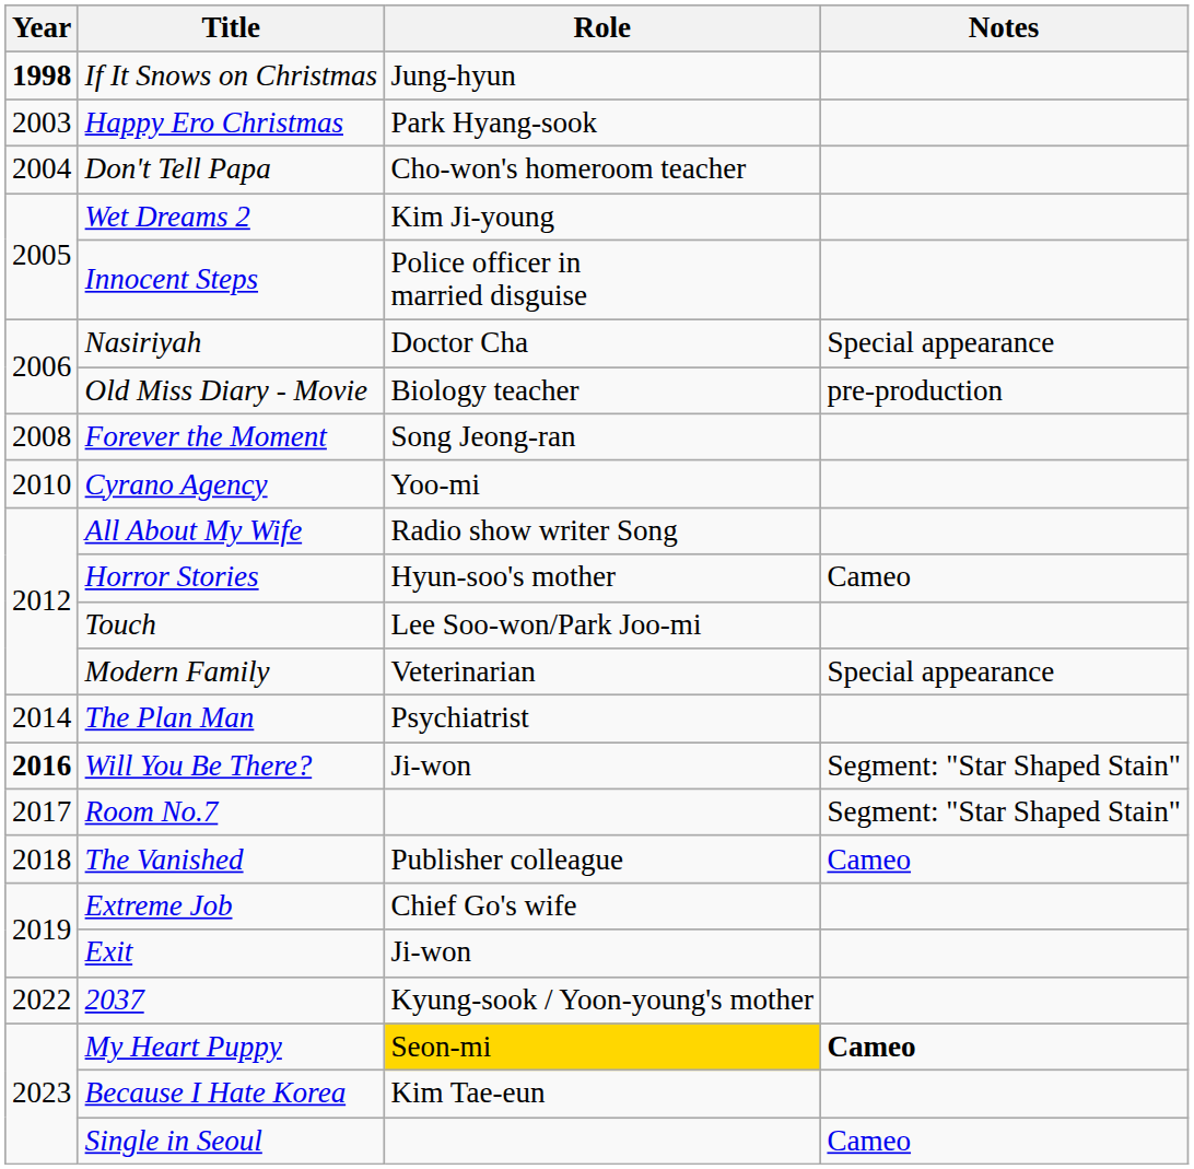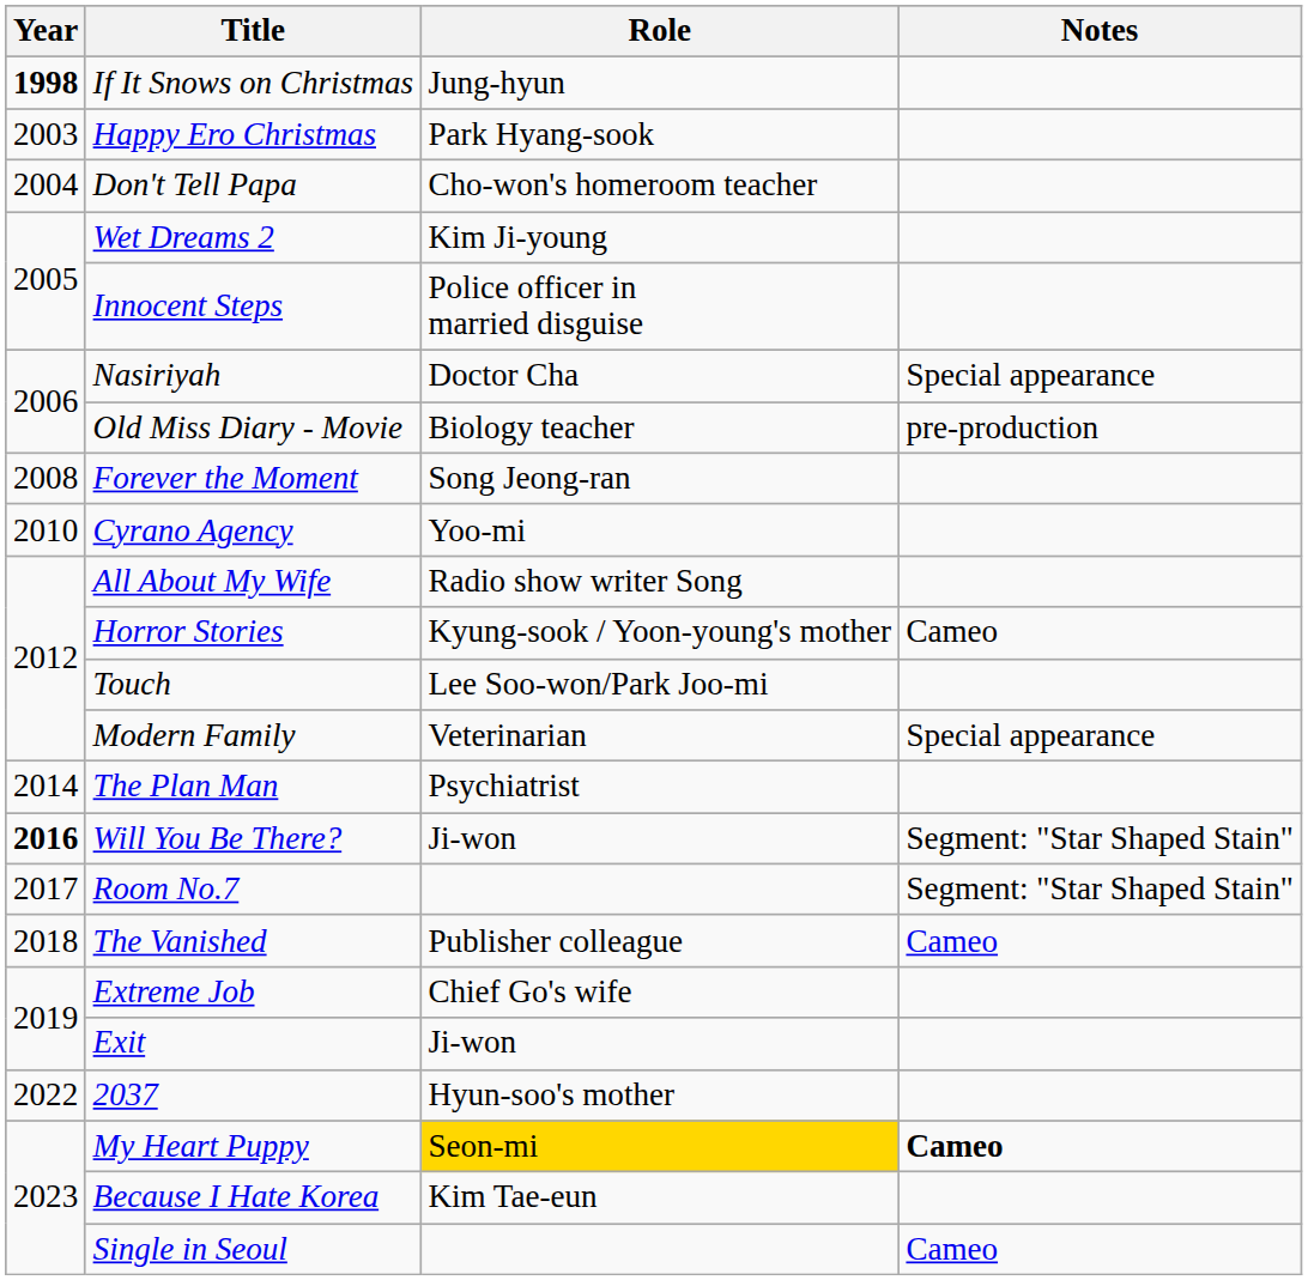Horror Stories | Role: Hyun-soo's mother -> Kyung-sook / Yoon-young's mother
2037 | Role: Kyung-sook / Yoon-young's mother -> Hyun-soo's mother
